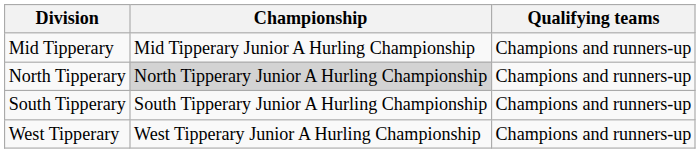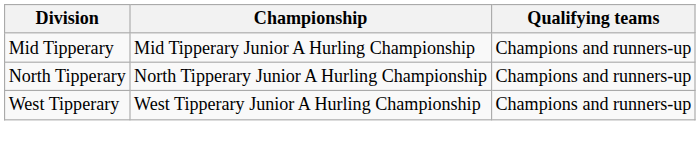North Tipperary | Championship: lightgrey background -> no background
- row: South Tipperary | South Tipperary Junior A Hurling Championship | Champions and runners-up
